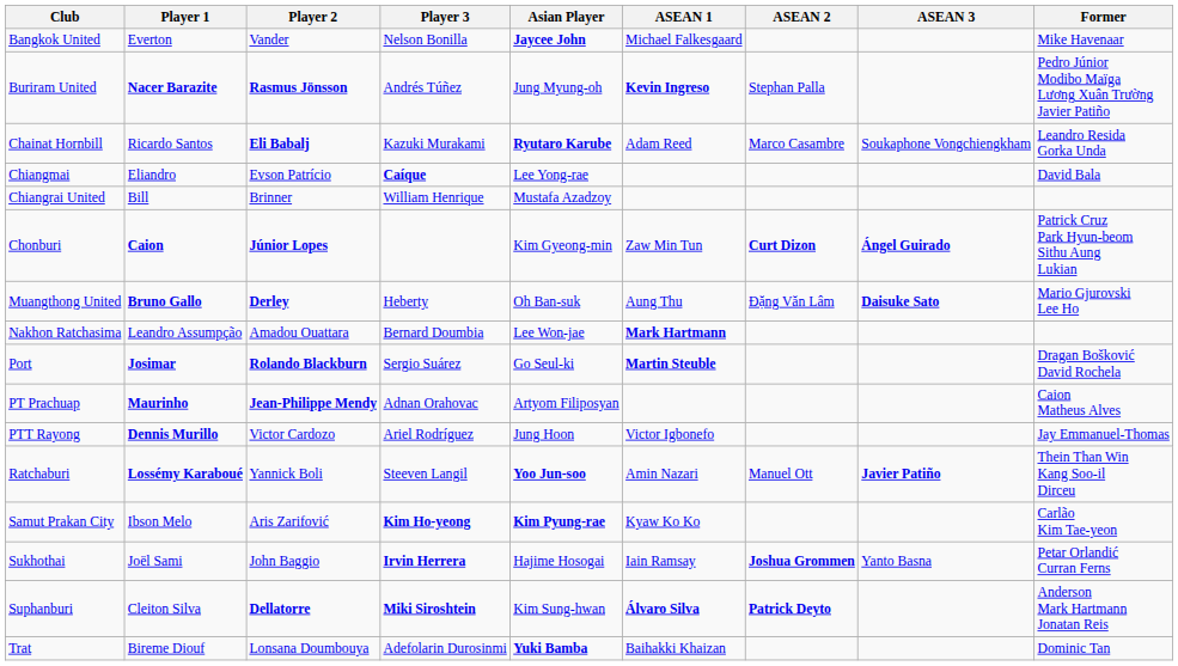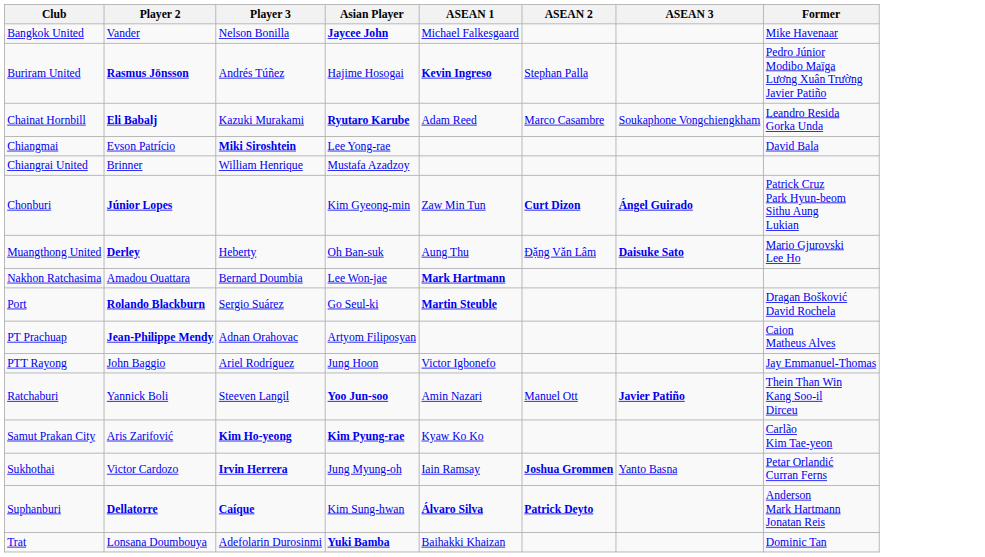- column: Player 1 | Everton | Nacer Barazite | Ricardo Santos | Eliandro | Bill | Caion | Bruno Gallo | Leandro Assumpção | Josimar | Maurinho | Dennis Murillo | Lossémy Karaboué | Ibson Melo | Joël Sami | Cleiton Silva | Bireme Diouf
Buriram United | Asian Player: Jung Myung-oh -> Hajime Hosogai
Chiangmai | Player 3: Caíque -> Miki Siroshtein
PTT Rayong | Player 2: Victor Cardozo -> John Baggio
Sukhothai | Player 2: John Baggio -> Victor Cardozo
Sukhothai | Asian Player: Hajime Hosogai -> Jung Myung-oh
Suphanburi | Player 3: Miki Siroshtein -> Caíque
